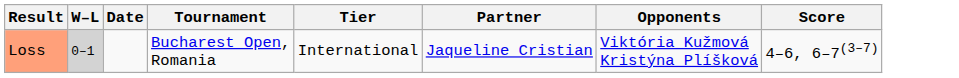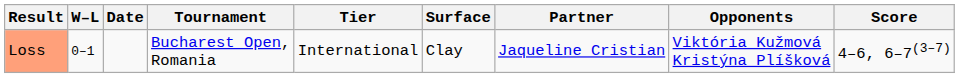+ column: Surface | Clay
Loss | W–L: lightgrey background -> no background
